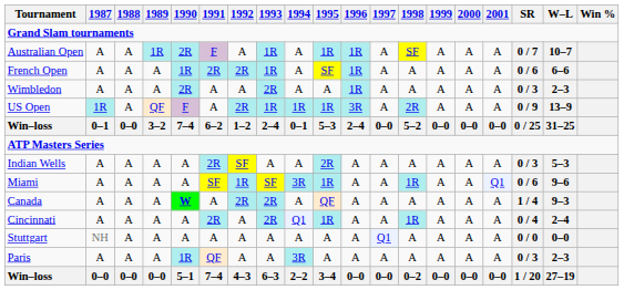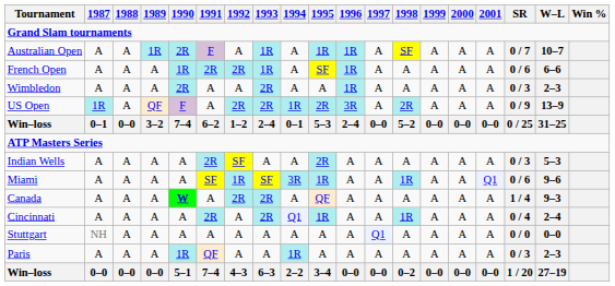US Open | 1993: 1R -> 2R
US Open | 1995: 1R -> 2R
Paris | 1994: 3R -> 1R
